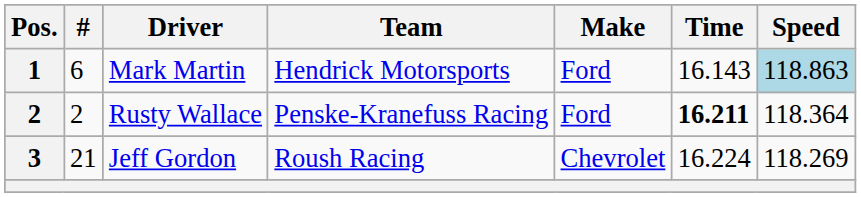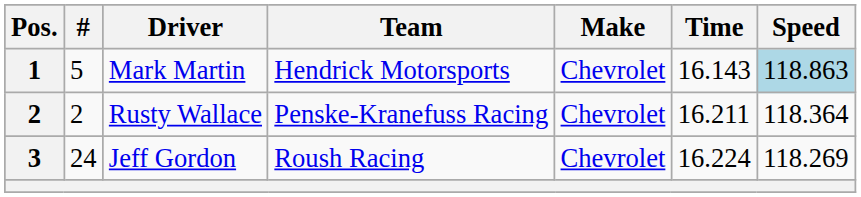Mark Martin | #: 6 -> 5
Mark Martin | Make: Ford -> Chevrolet
Rusty Wallace | Make: Ford -> Chevrolet
Rusty Wallace | Time: bold -> normal
Jeff Gordon | #: 21 -> 24
